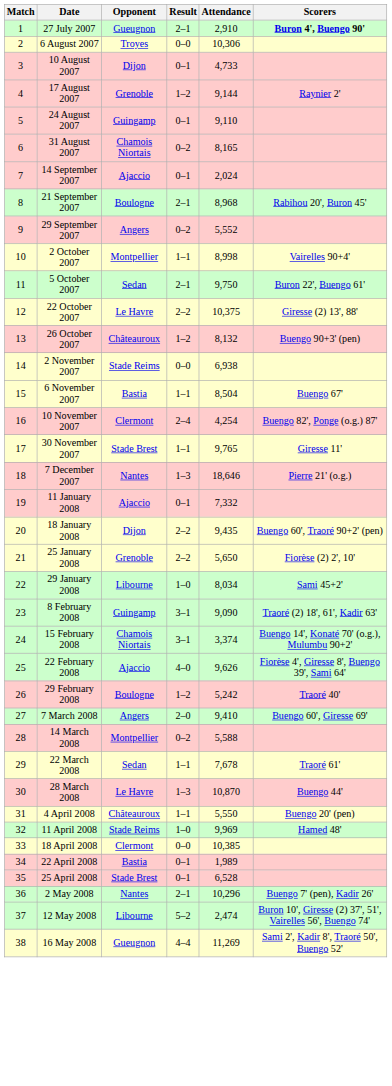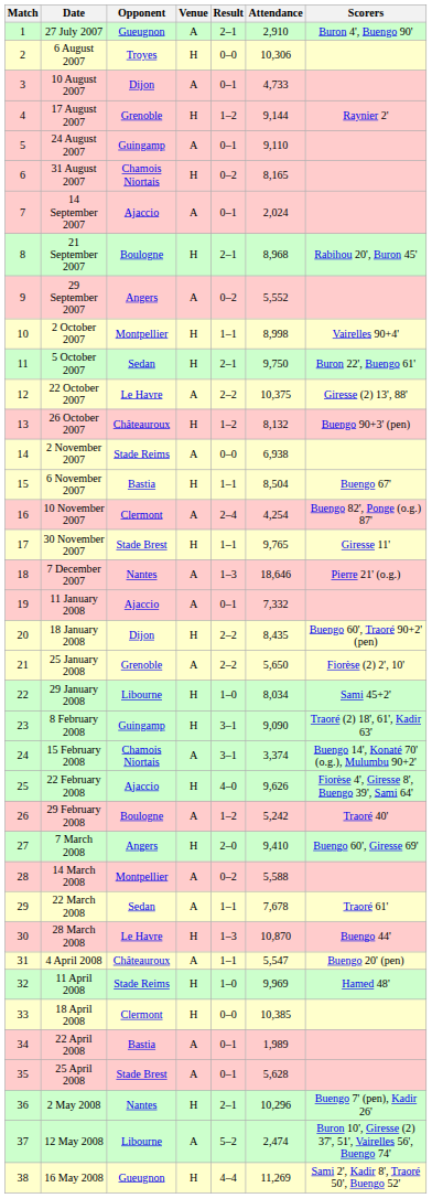+ column: Venue | A | H | A | H | A | H | A | H | A | H | H | A | H | A | H | A | H | A | A | H | A | H | H | A | H | A | H | A | A | H | A | H | H | A | A | H | A | H
27 July 2007 | Scorers: bold -> normal
18 January 2008 | Attendance: 9,435 -> 8,435
4 April 2008 | Attendance: 5,550 -> 5,547
25 April 2008 | Attendance: 6,528 -> 5,628
